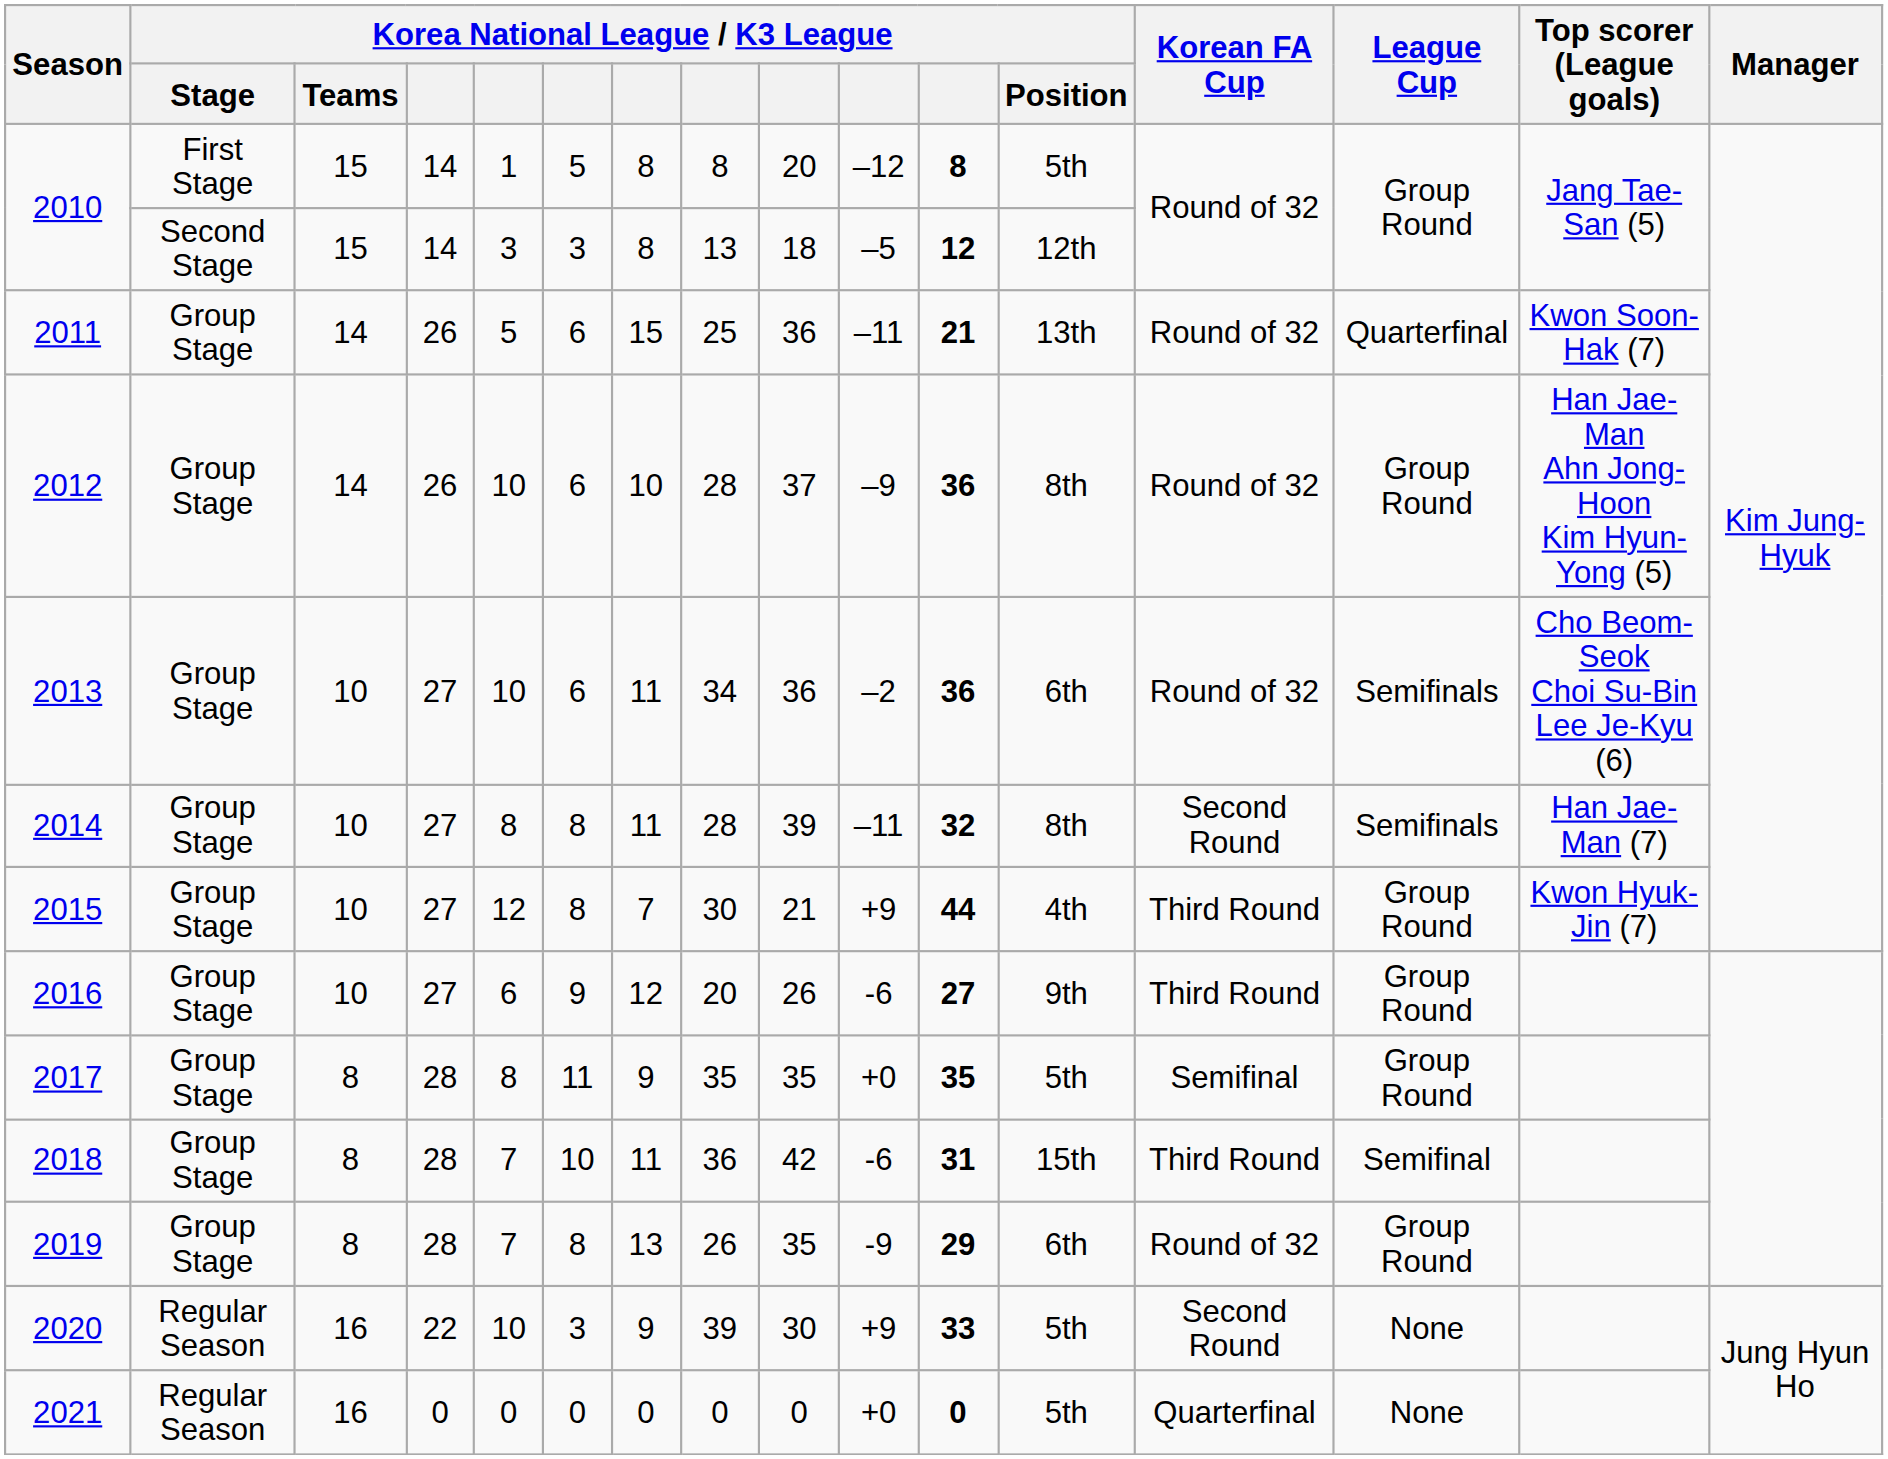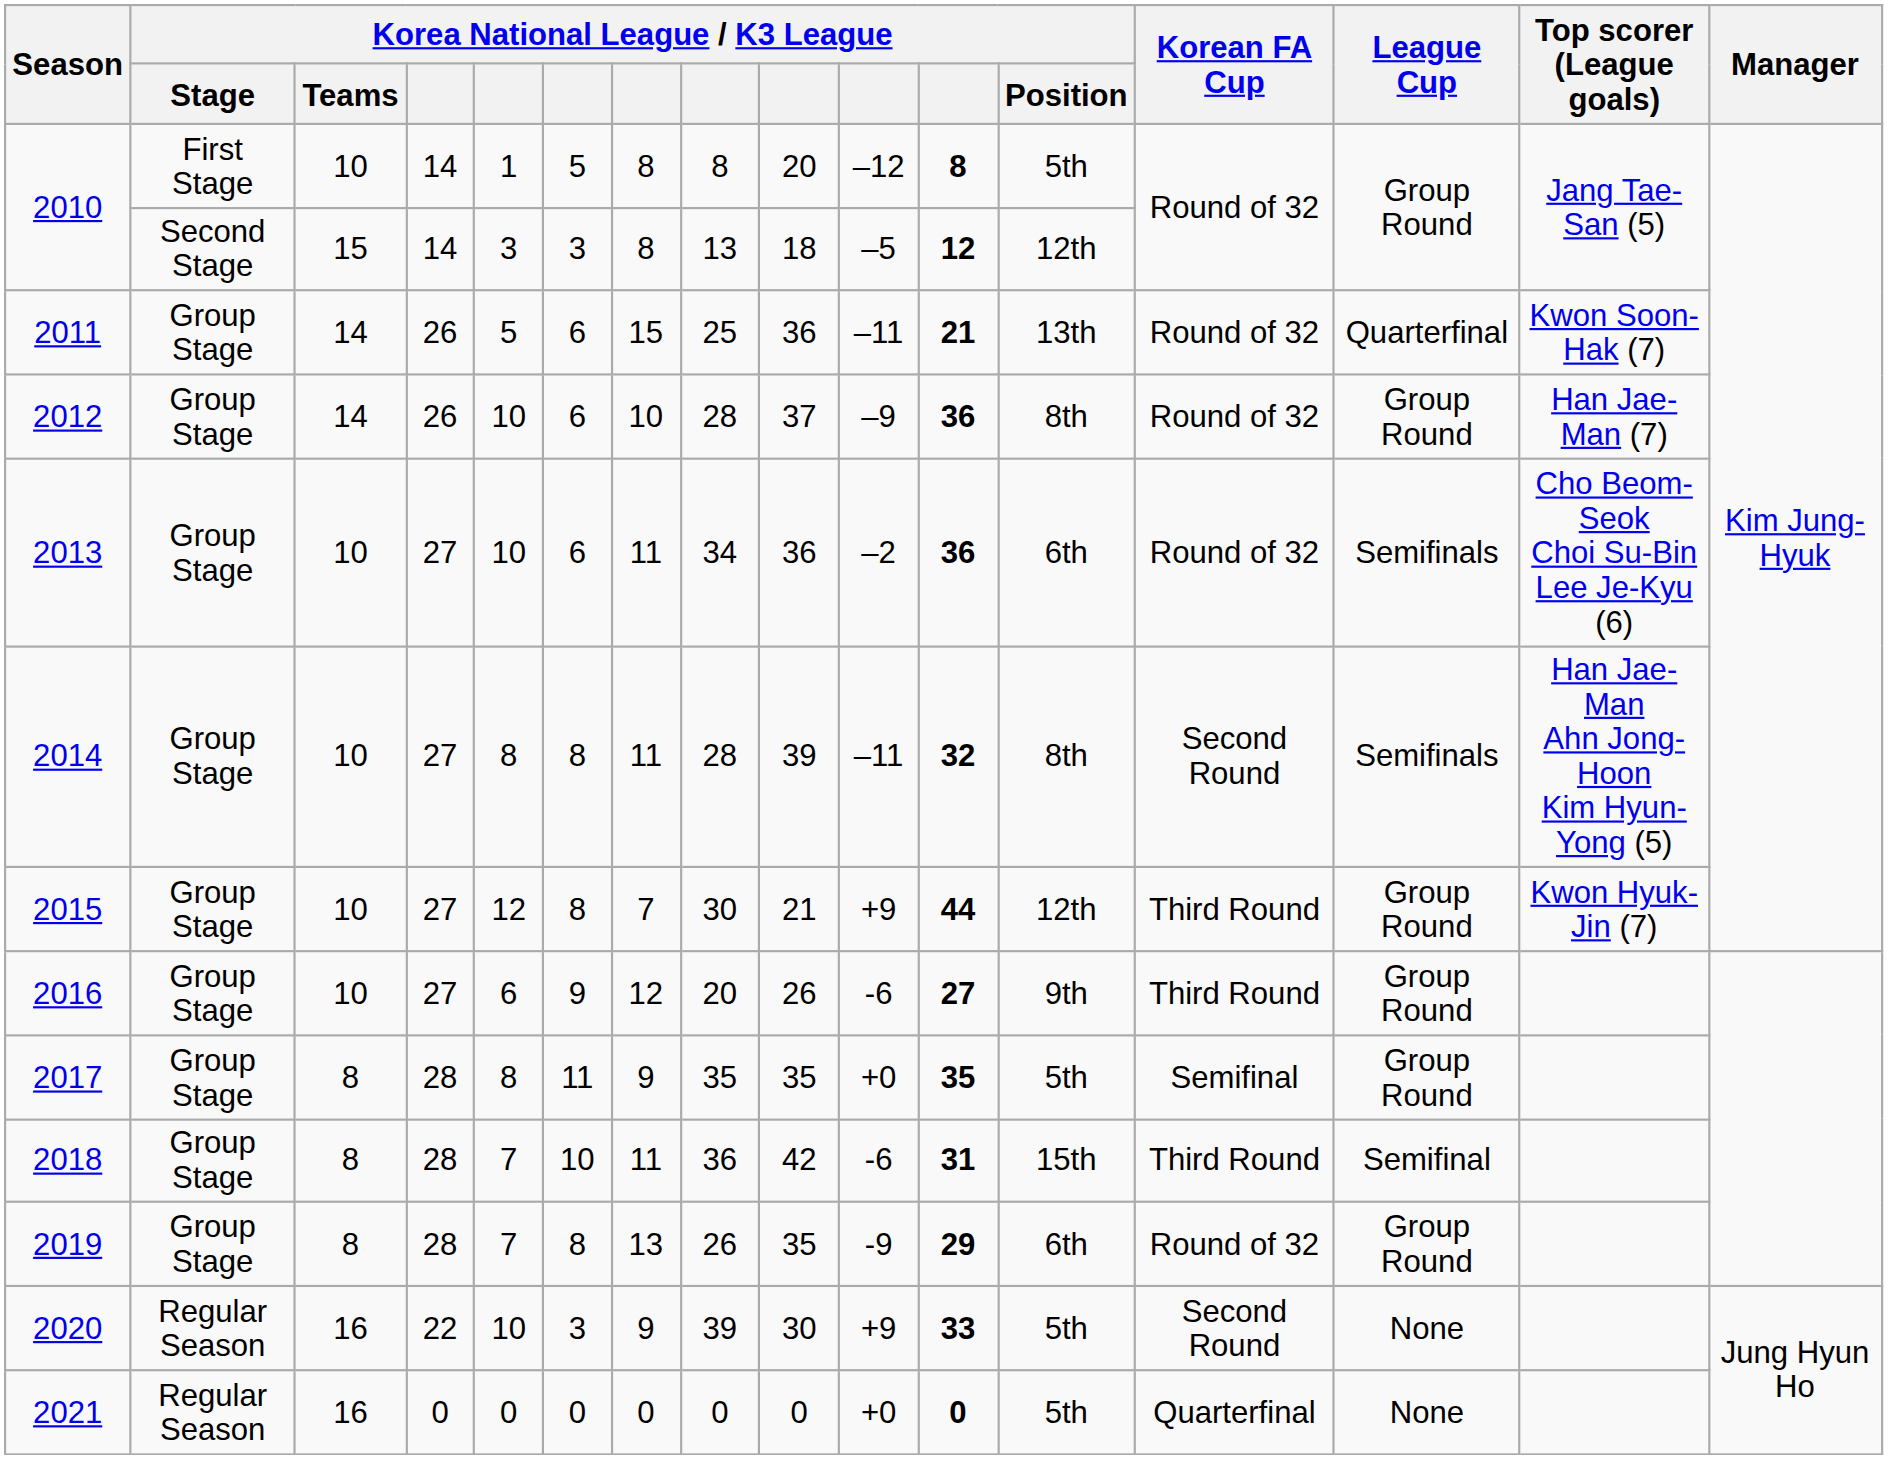2010 / First Stage | Korea National League / K3 League / Teams: 15 -> 10
2012 | Top scorer (League goals): Han Jae-Man Ahn Jong-Hoon Kim Hyun-Yong (5) -> Han Jae-Man (7)
2014 | Top scorer (League goals): Han Jae-Man (7) -> Han Jae-Man Ahn Jong-Hoon Kim Hyun-Yong (5)
2015 | Korea National League / K3 League / Position: 4th -> 12th
